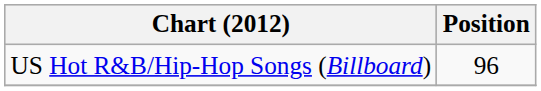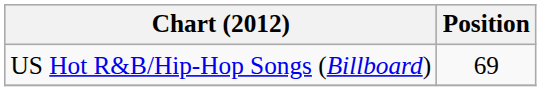US Hot R&B/Hip-Hop Songs (Billboard) | Position: 96 -> 69
